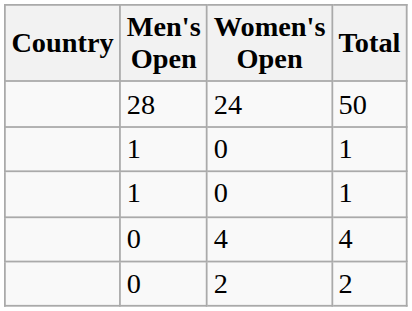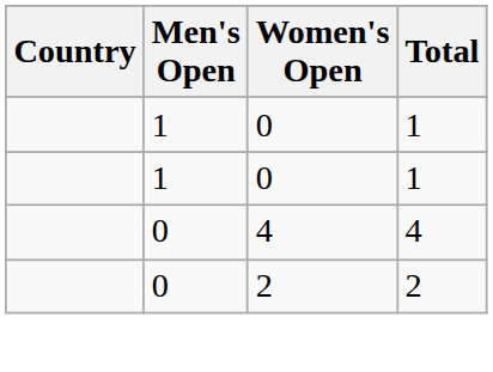- row: 28 | 24 | 50
